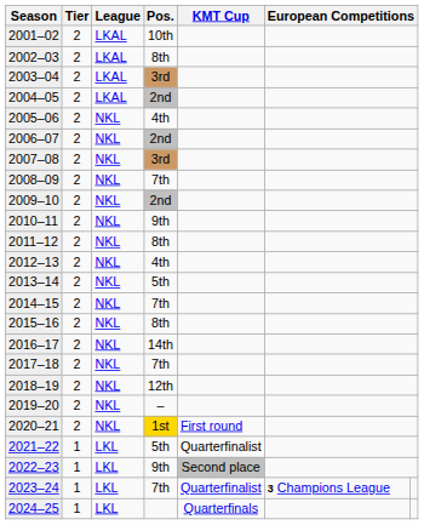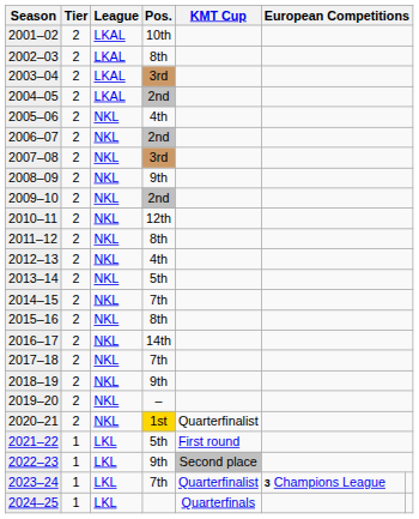2008–09 | Pos.: 7th -> 9th
2010–11 | Pos.: 9th -> 12th
2018–19 | Pos.: 12th -> 9th
2020–21 | KMT Cup: First round -> Quarterfinalist
2021–22 | KMT Cup: Quarterfinalist -> First round
